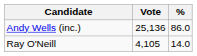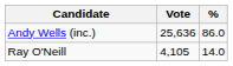Andy Wells (inc.) | Vote: 25,136 -> 25,636
